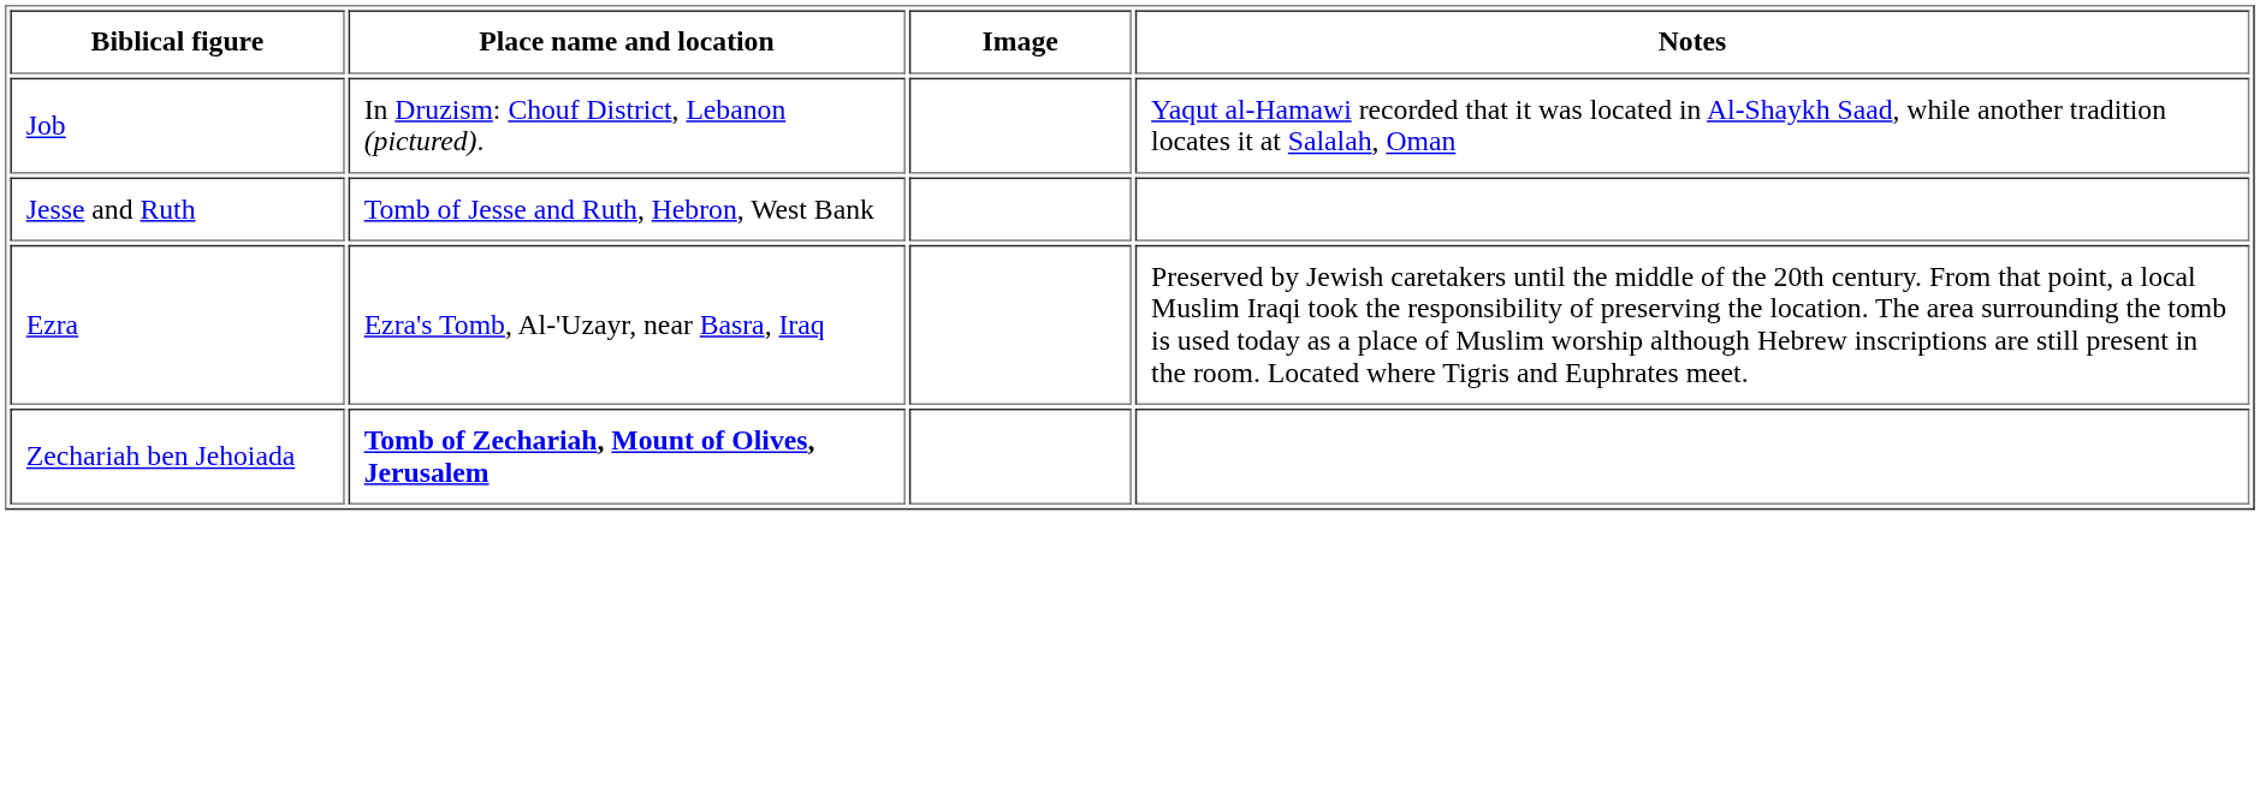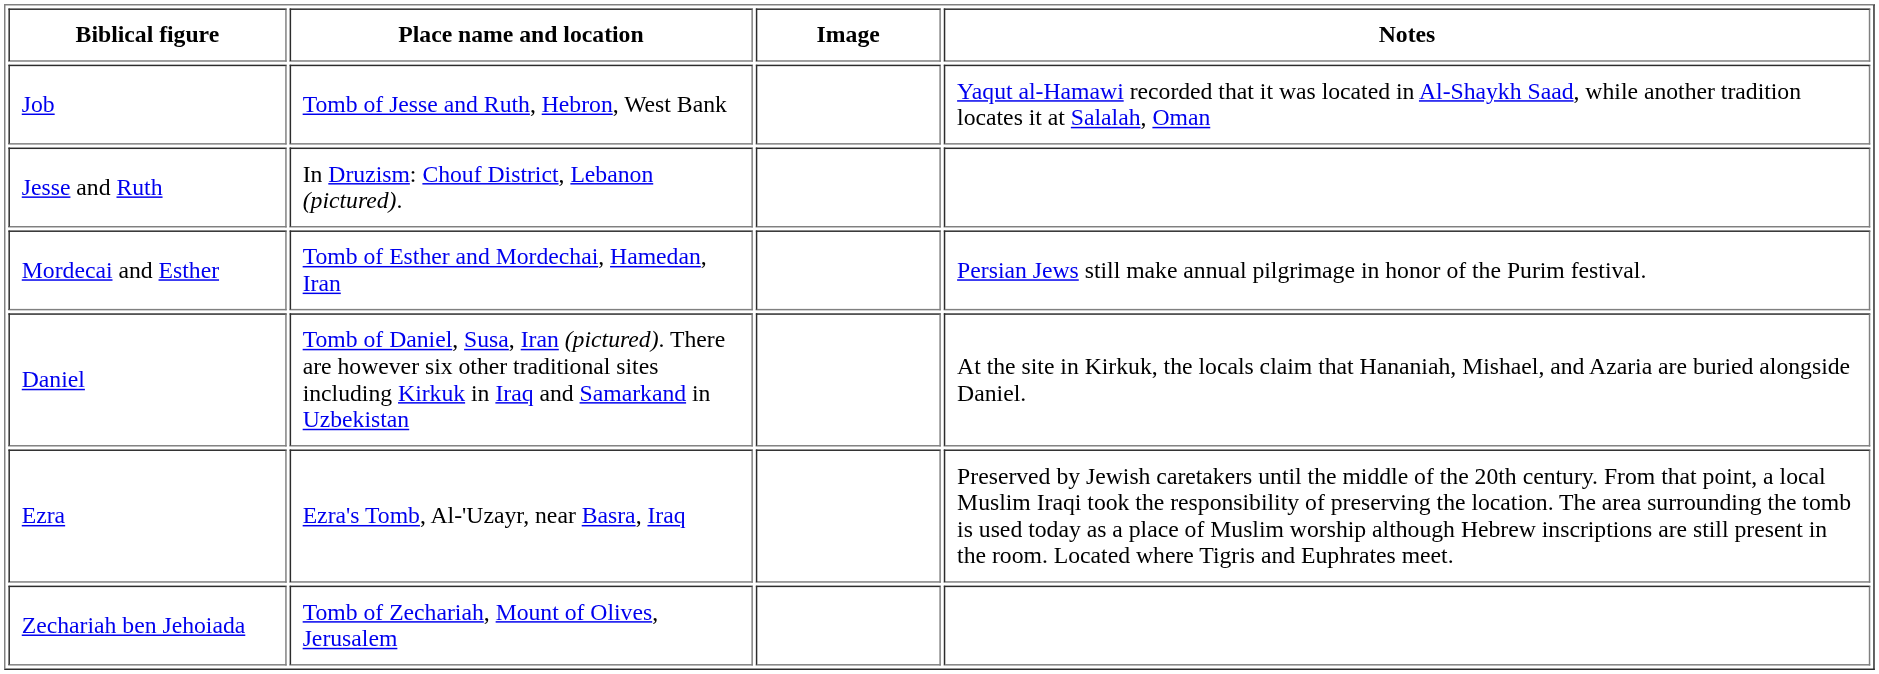Job | Place name and location: In Druzism: Chouf District, Lebanon (pictured). -> Tomb of Jesse and Ruth, Hebron, West Bank
Jesse and Ruth | Place name and location: Tomb of Jesse and Ruth, Hebron, West Bank -> In Druzism: Chouf District, Lebanon (pictured).
+ row: Mordecai and Esther | Tomb of Esther and Mordechai, Hamedan, Iran | Persian Jews still make annual pilgrimage in honor of the Purim festival.
+ row: Daniel | Tomb of Daniel, Susa, Iran (pictured). There are however six other traditional sites including Kirkuk in Iraq and Samarkand in Uzbekistan | At the site in Kirkuk, the locals claim that Hananiah, Mishael, and Azaria are buried alongside Daniel.
Zechariah ben Jehoiada | Place name and location: bold -> normal
